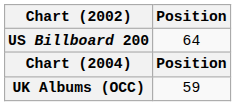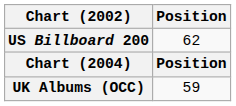US Billboard 200 | Position: 64 -> 62
